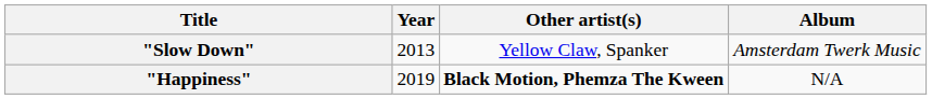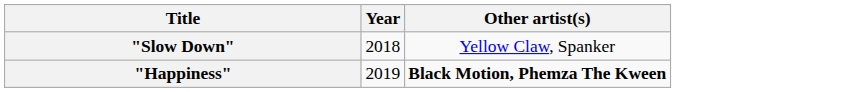- column: Album | Amsterdam Twerk Music | N/A
"Slow Down" | Year: 2013 -> 2018
